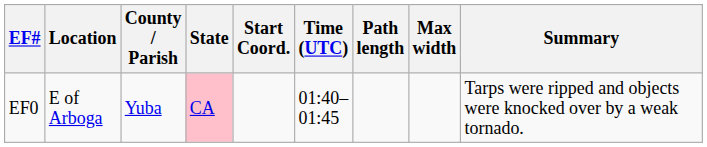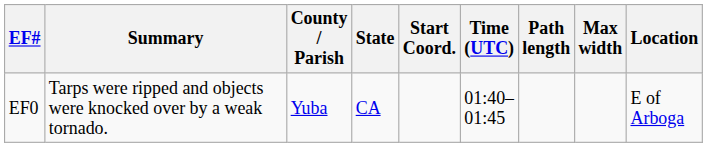columns swapped: Location <-> Summary
EF0 | State: pink background -> no background
